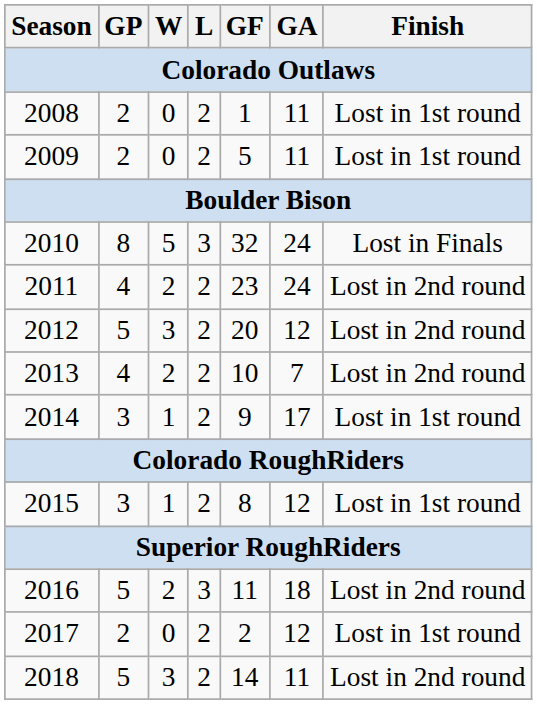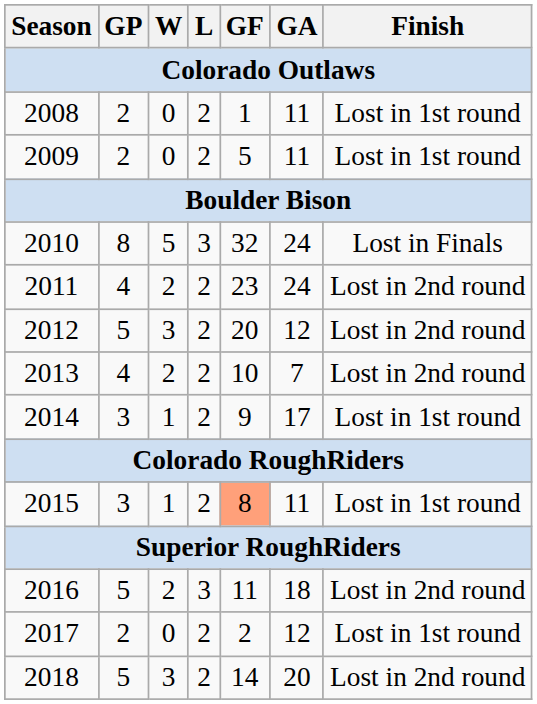2015 | GF: no background -> lightsalmon background
2015 | GA: 12 -> 11
2018 | GA: 11 -> 20
